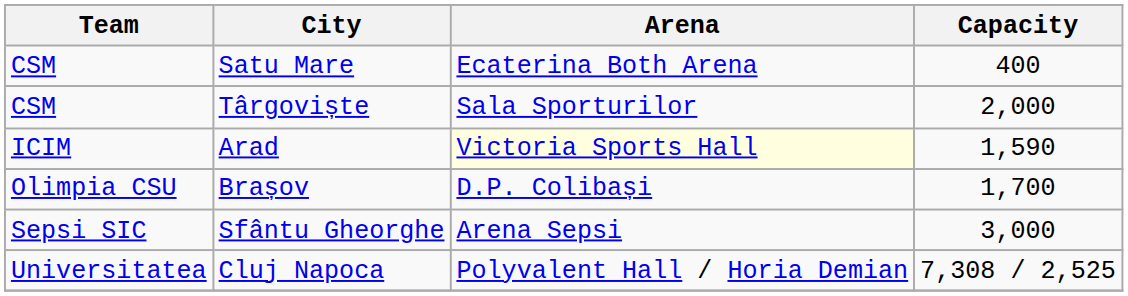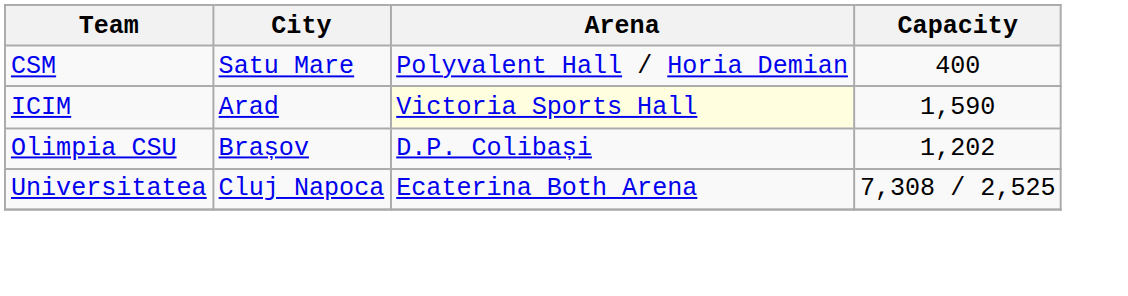Satu Mare | Arena: Ecaterina Both Arena -> Polyvalent Hall / Horia Demian
- row: CSM | Târgoviște | Sala Sporturilor | 2,000
Brașov | Capacity: 1,700 -> 1,202
- row: Sepsi SIC | Sfântu Gheorghe | Arena Sepsi | 3,000
Cluj Napoca | Arena: Polyvalent Hall / Horia Demian -> Ecaterina Both Arena
